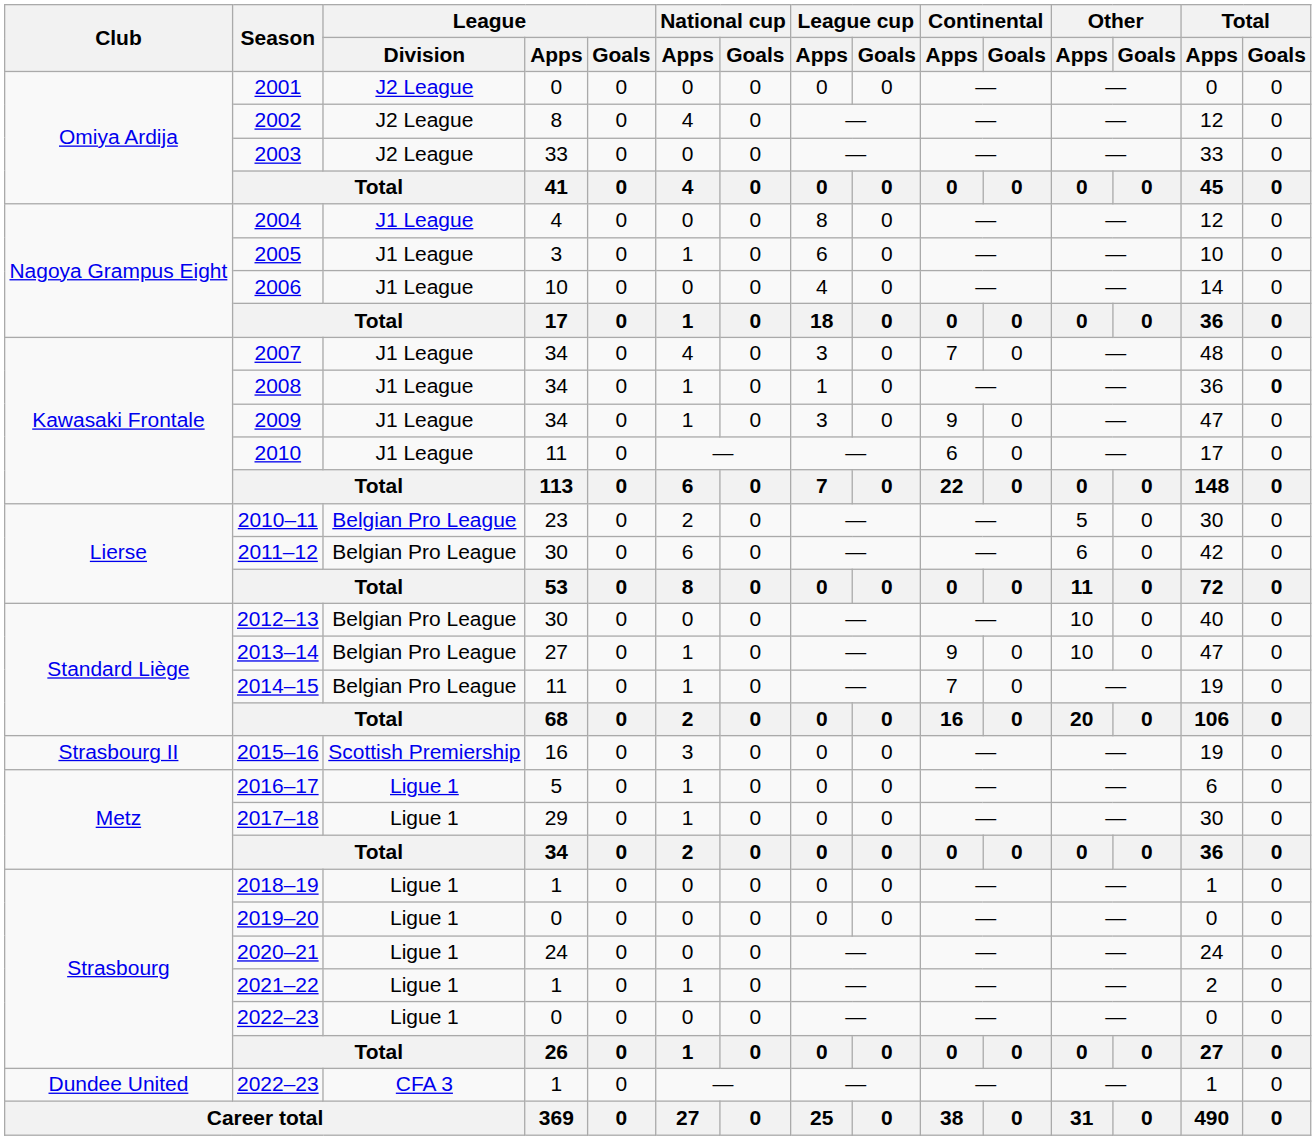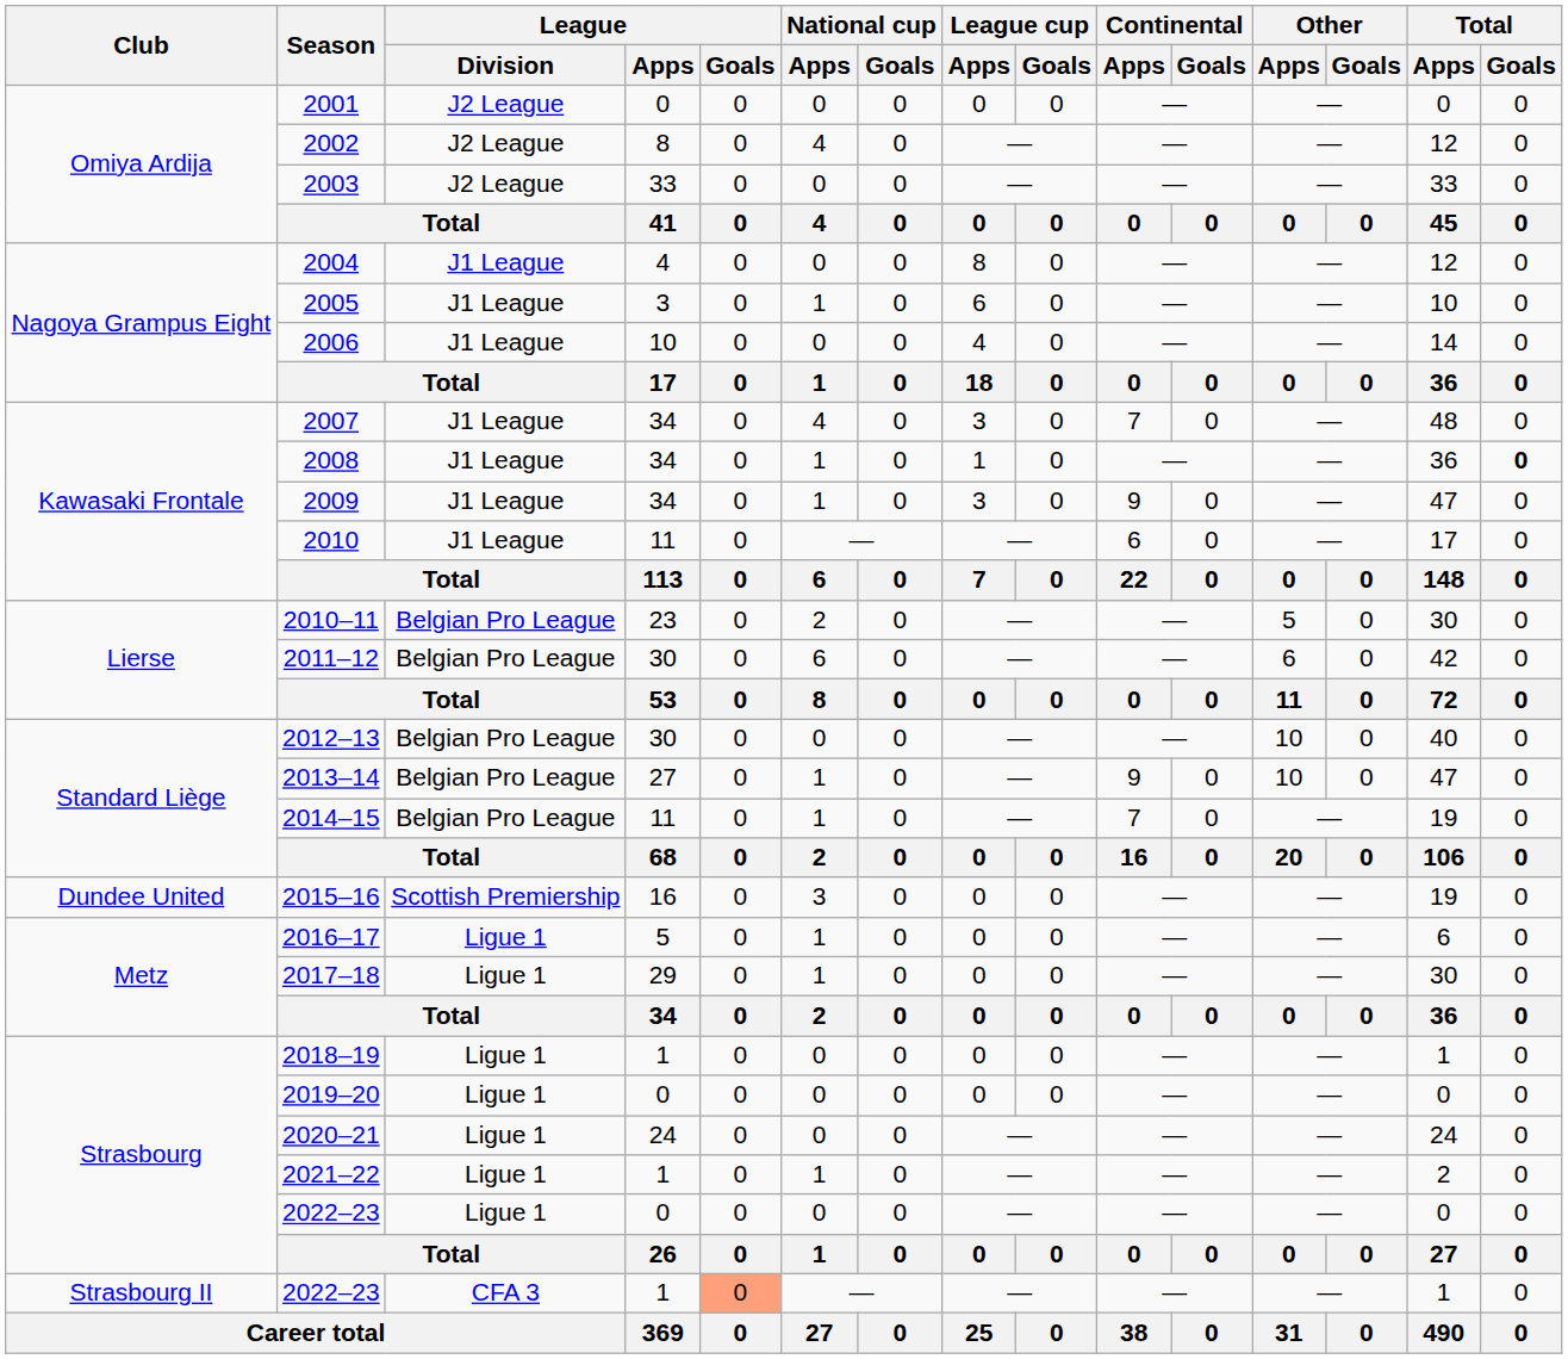2015–16 | Club: Strasbourg II -> Dundee United
2022–23 / 1 | Club: Dundee United -> Strasbourg II
2022–23 / 1 | League / Goals: no background -> lightsalmon background
